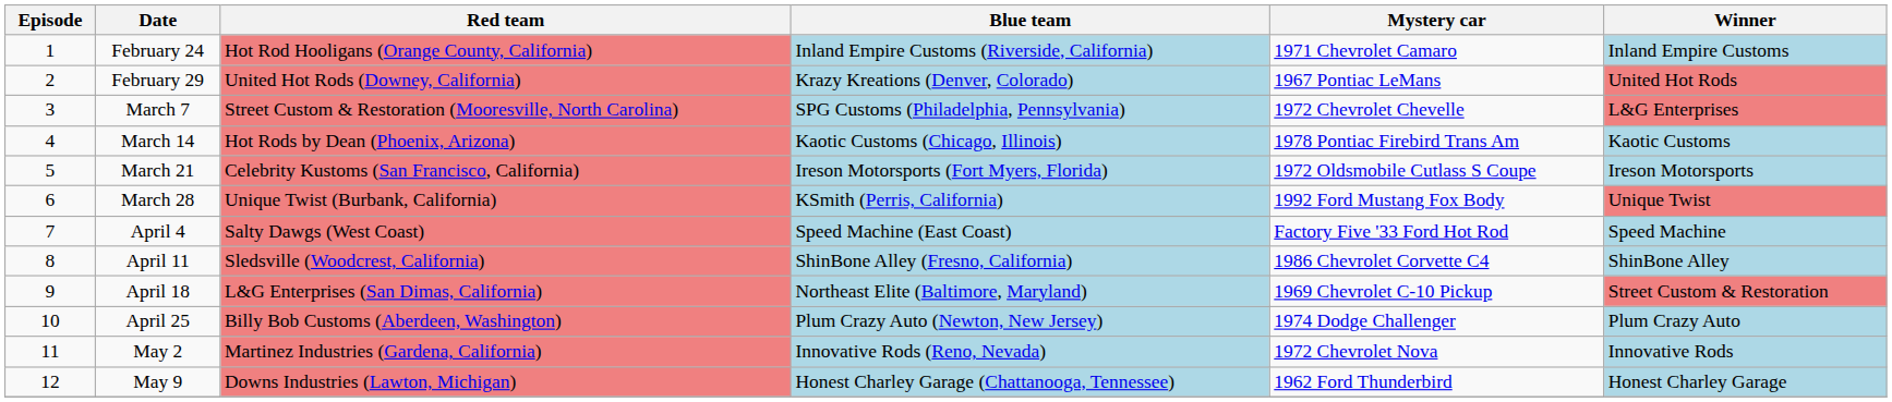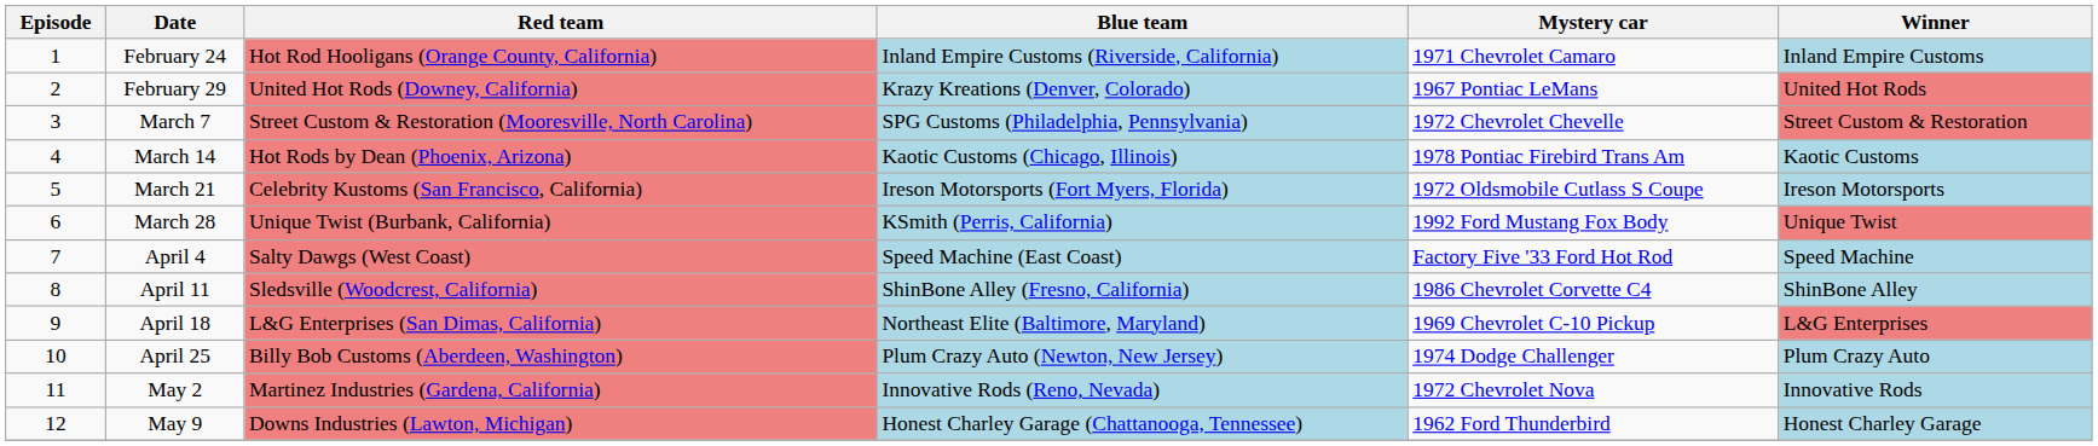March 7 | Winner: L&G Enterprises -> Street Custom & Restoration
April 18 | Winner: Street Custom & Restoration -> L&G Enterprises
